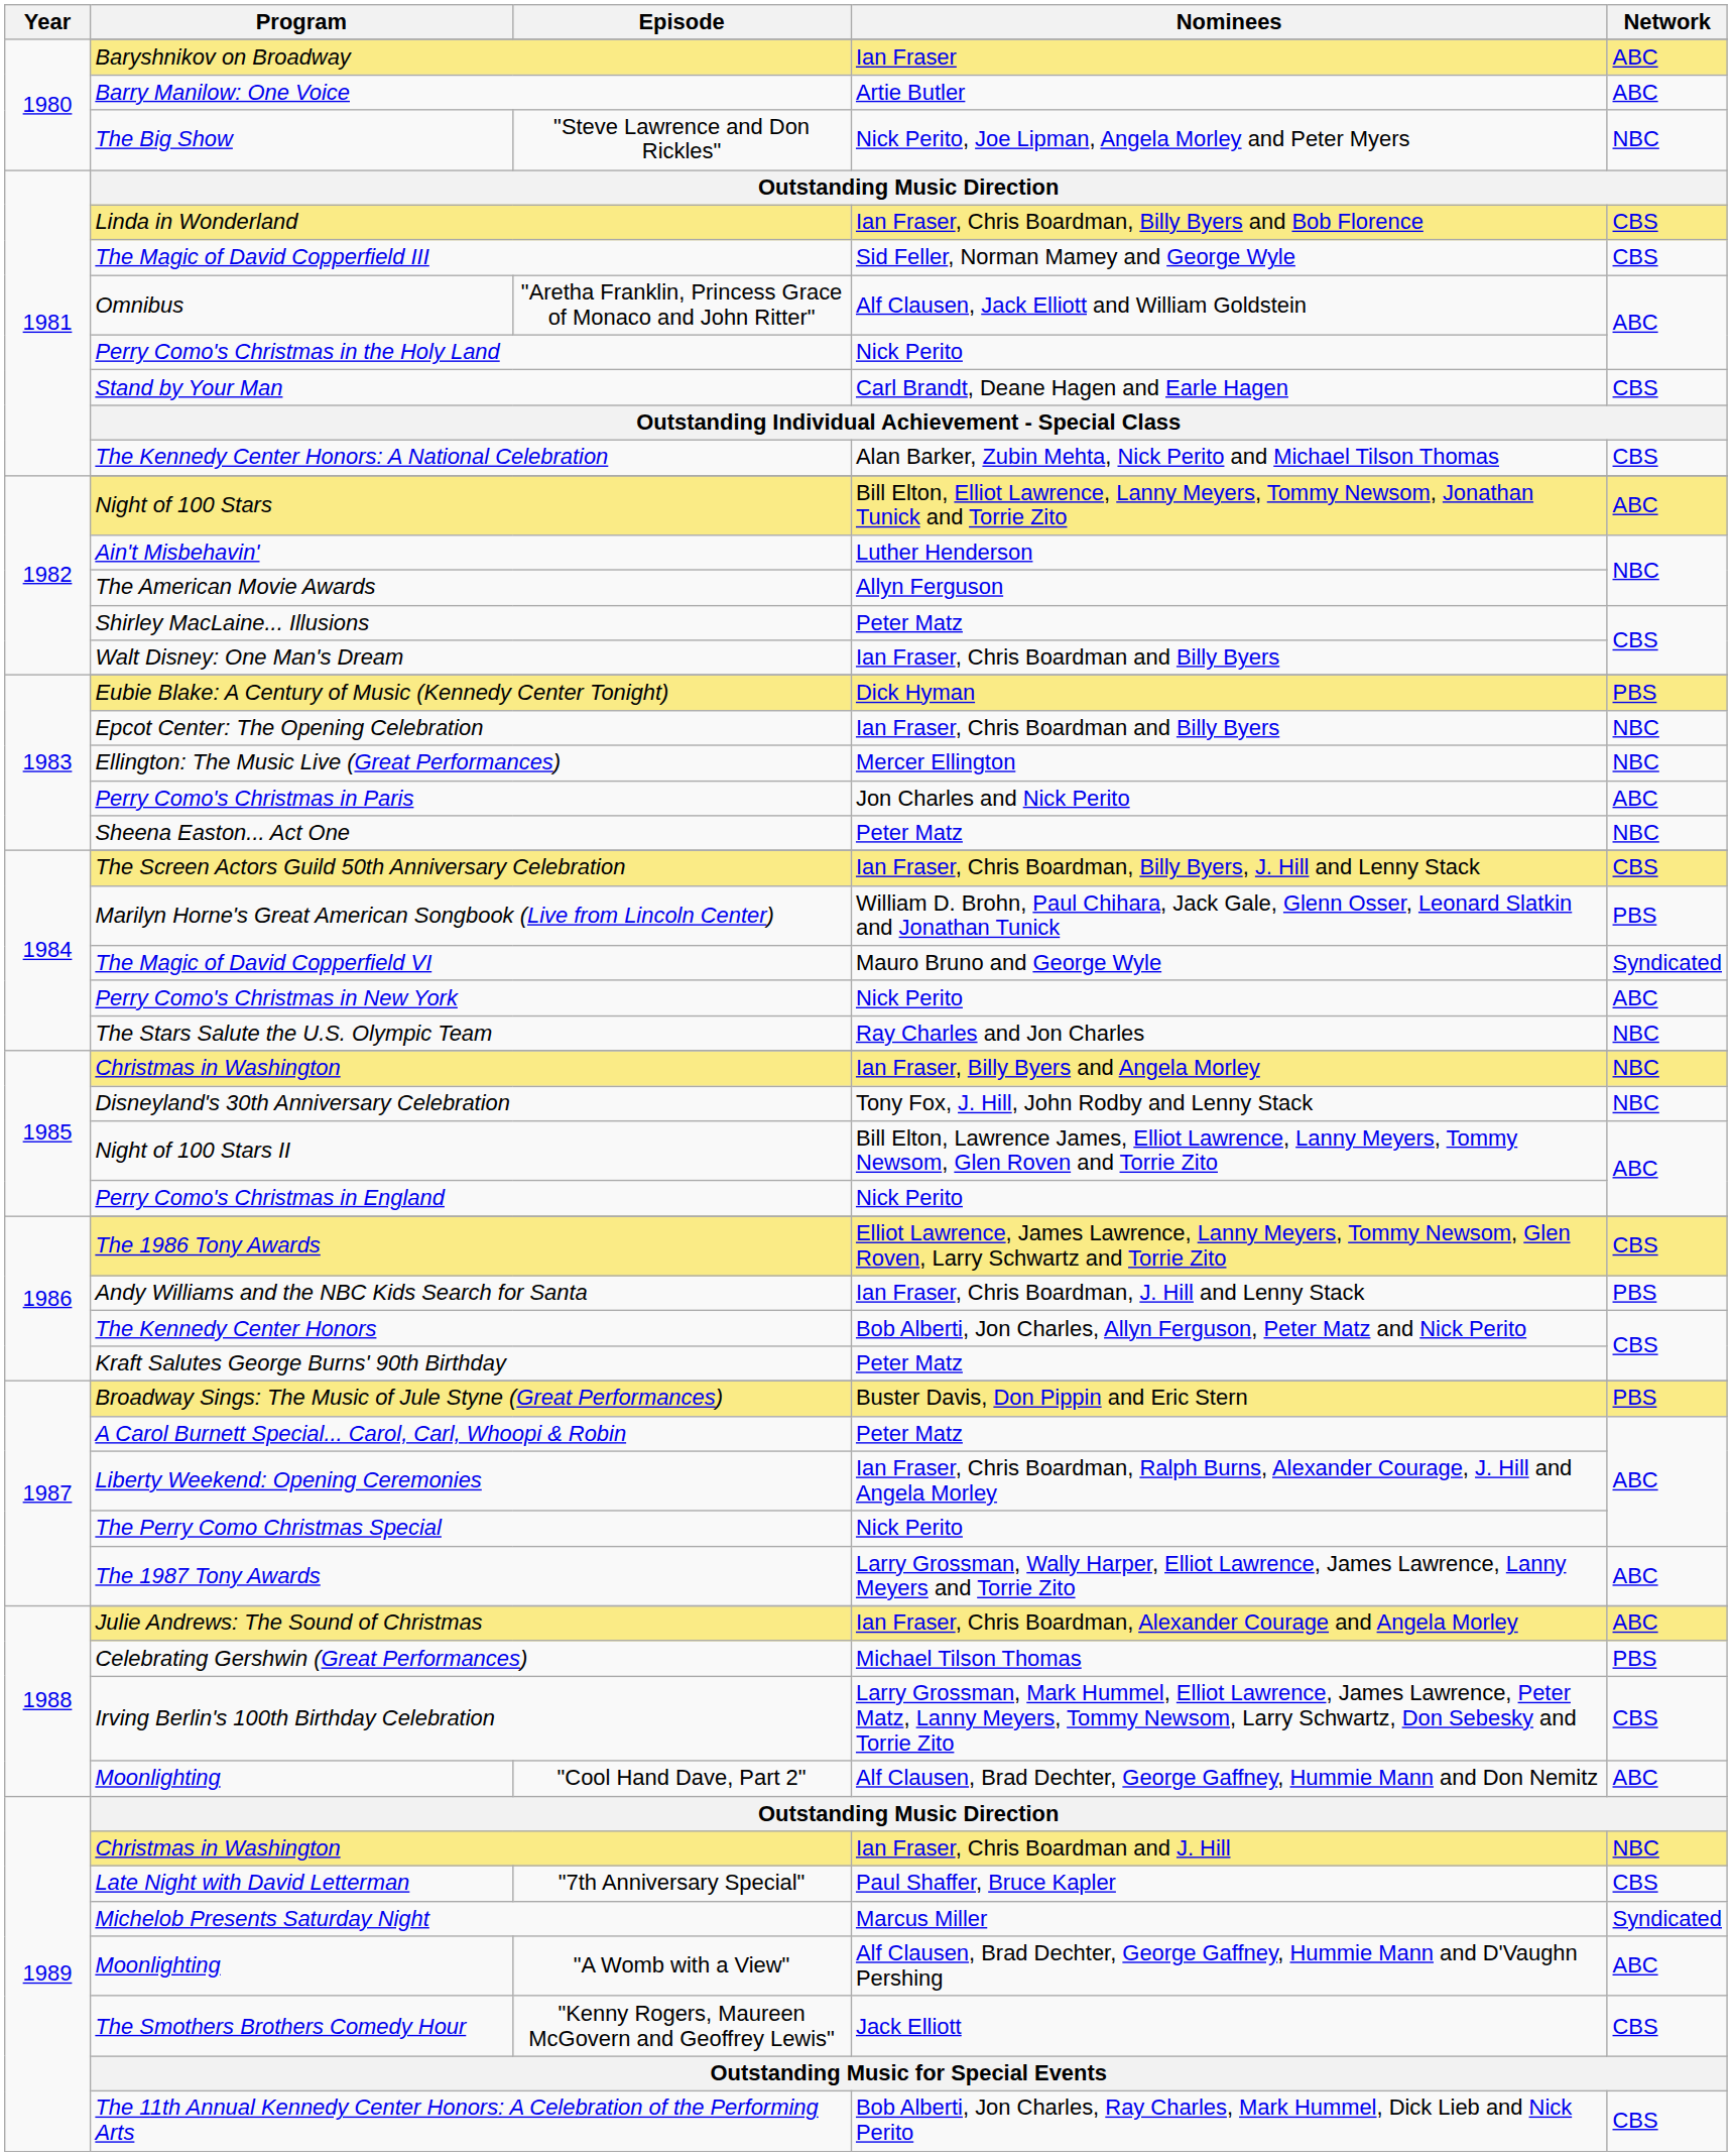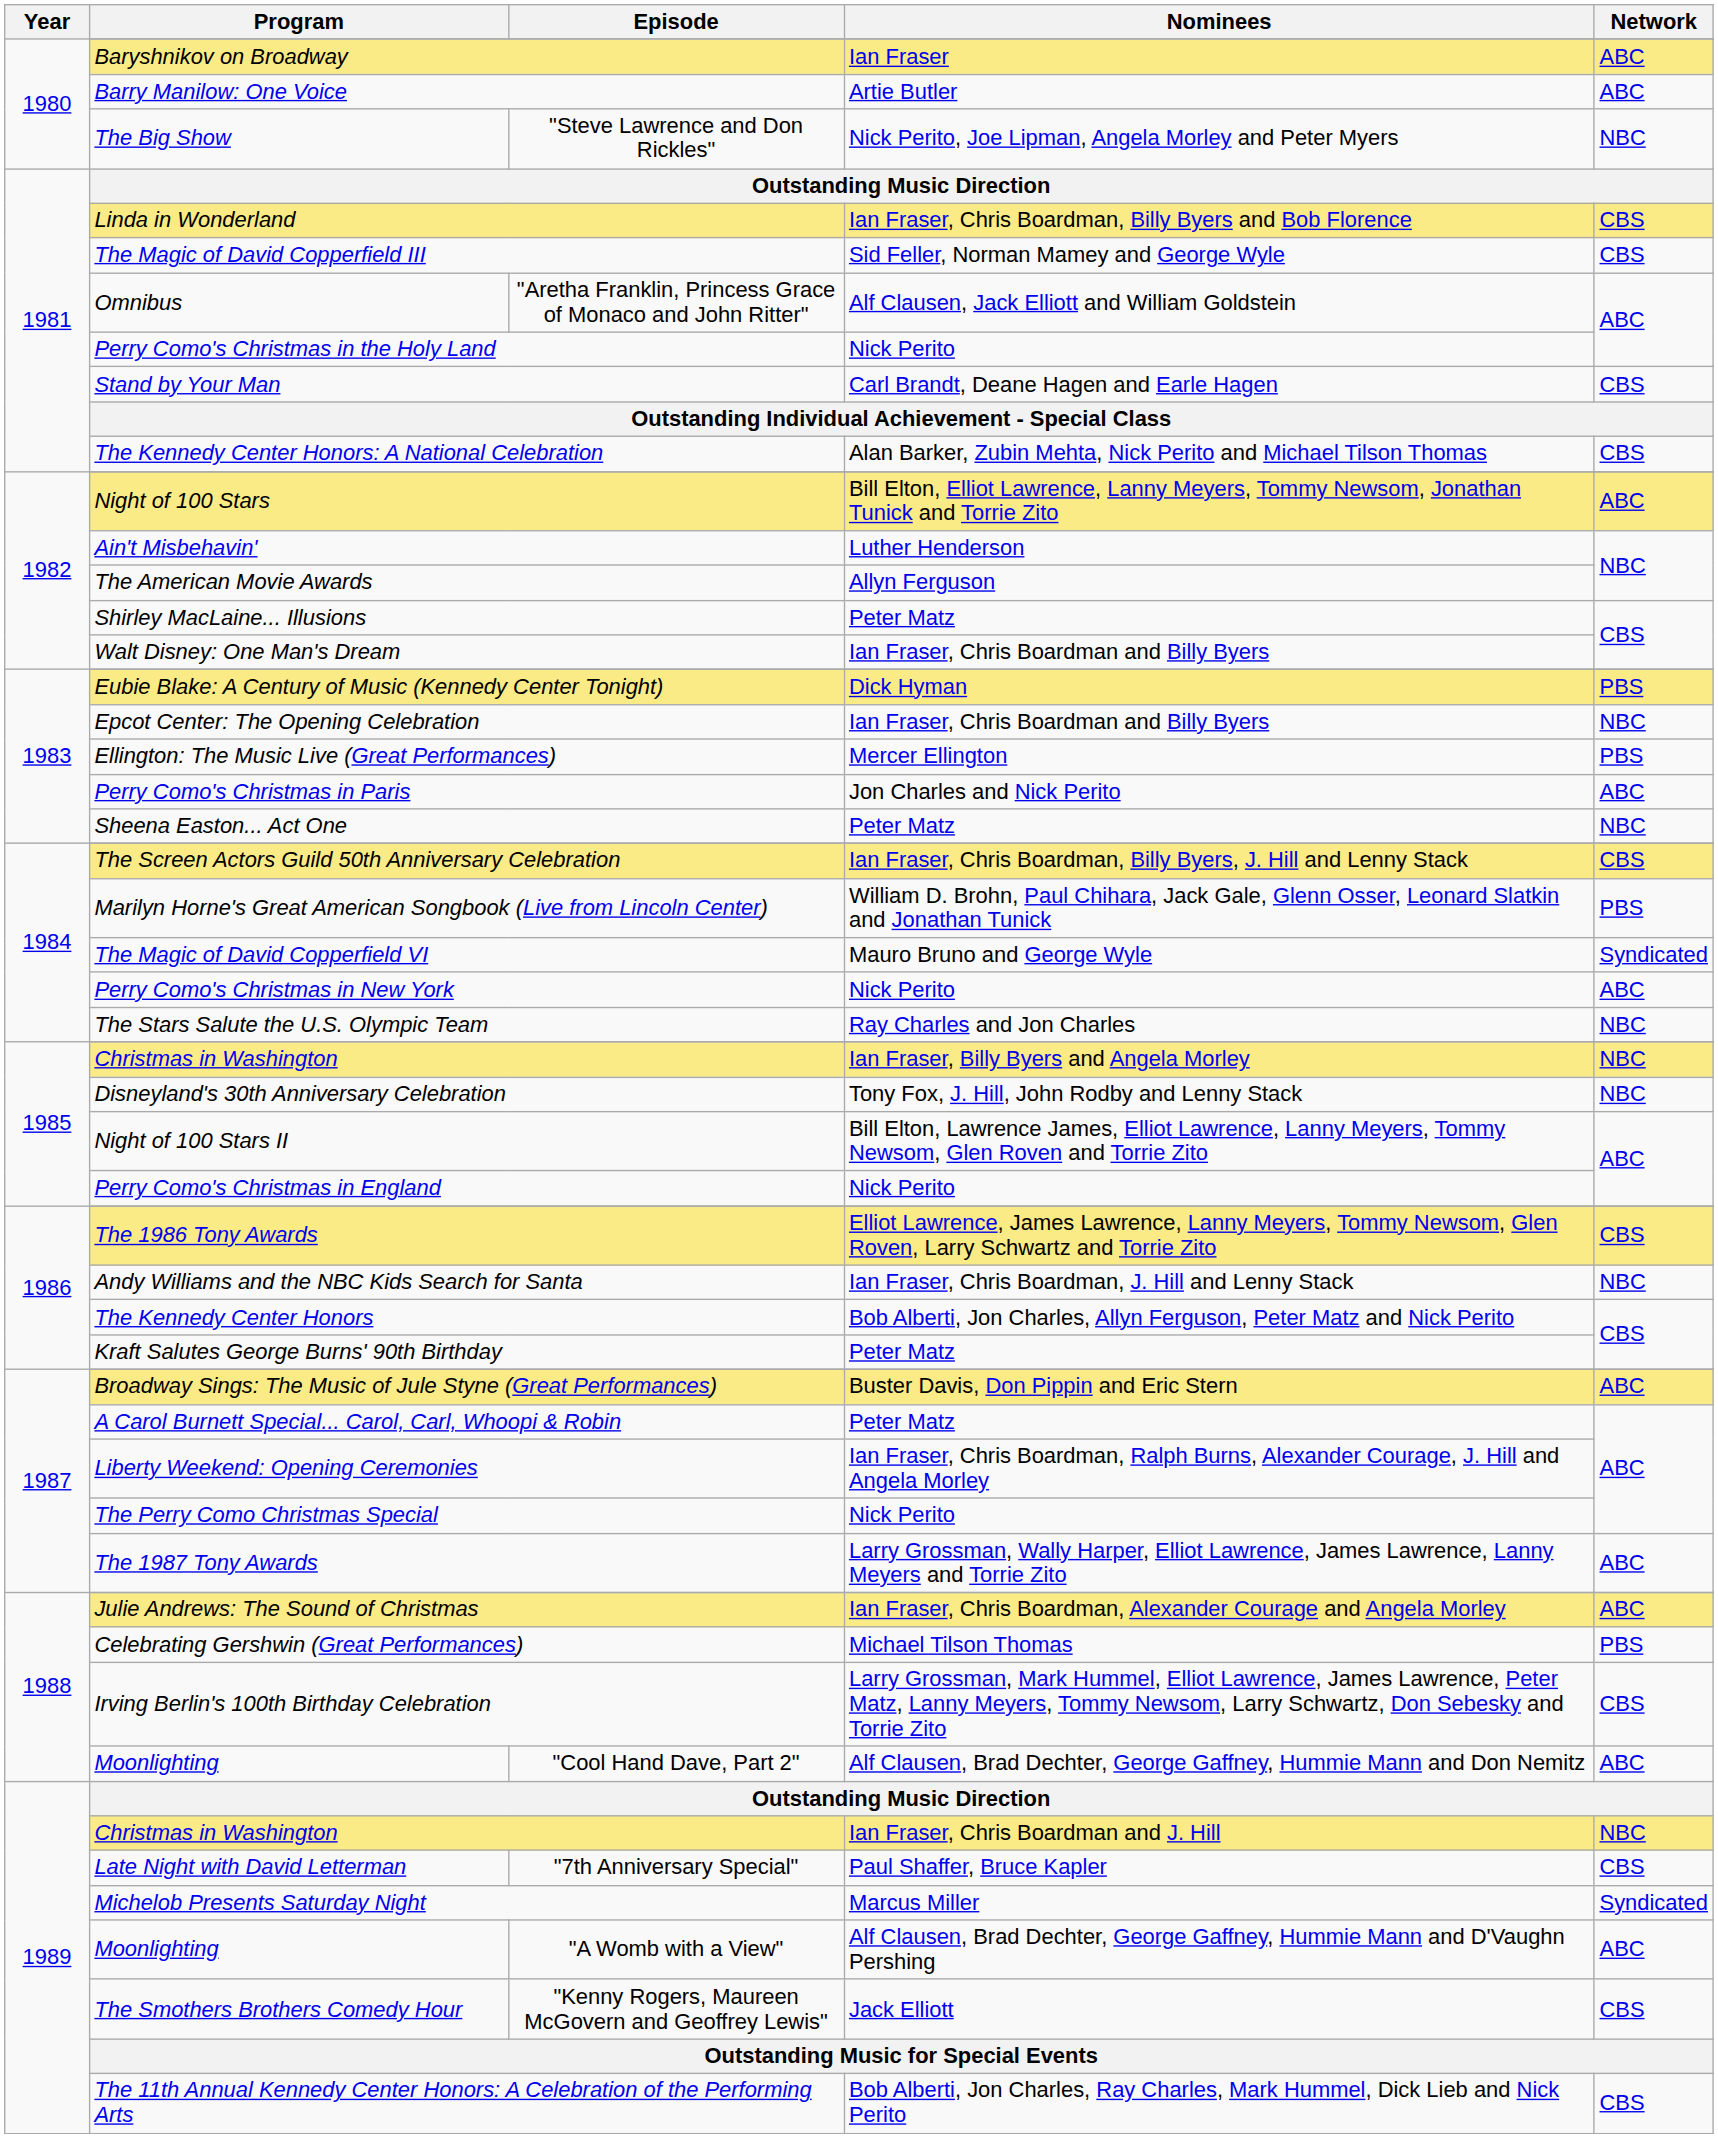Ellington: The Music Live (Great Performances) | Network: NBC -> PBS
Andy Williams and the NBC Kids Search for Santa | Network: PBS -> NBC
Broadway Sings: The Music of Jule Styne (Great Performances) | Network: PBS -> ABC
